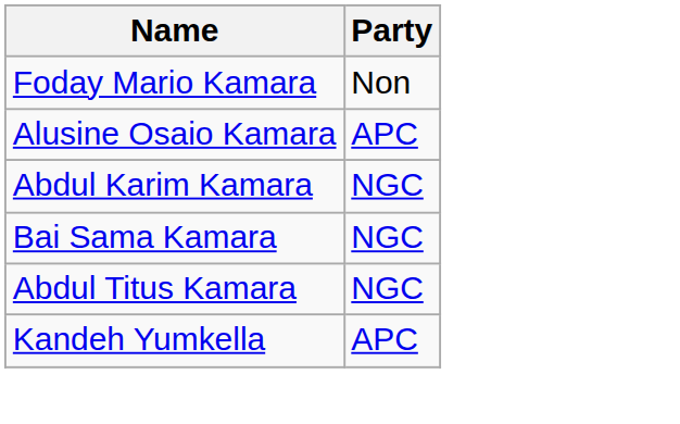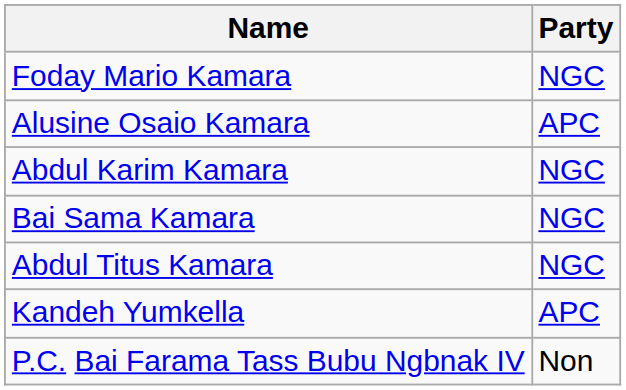Foday Mario Kamara | Party: Non -> NGC
+ row: P.C. Bai Farama Tass Bubu Ngbnak IV | Non
